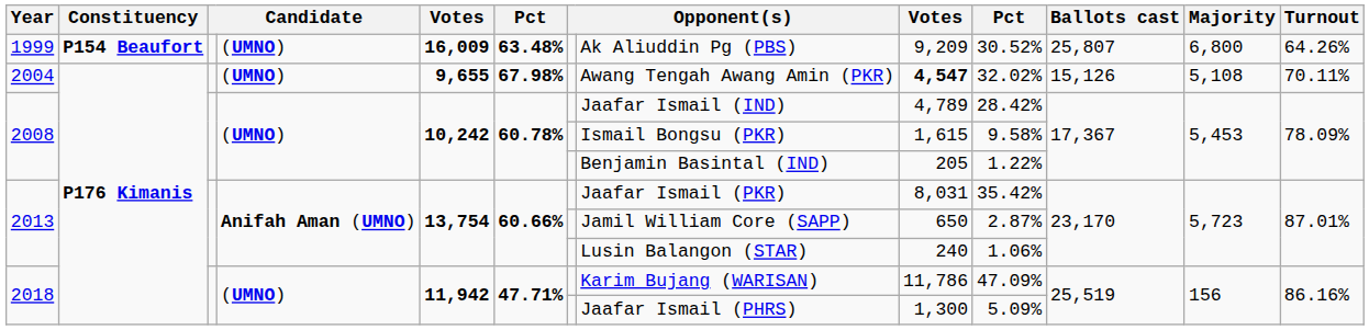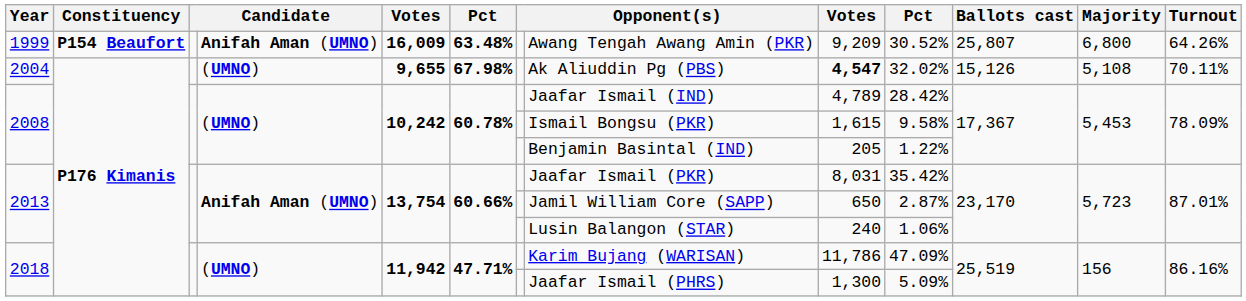1999 | column 4: (UMNO) -> Anifah Aman (UMNO)
1999 | column 8: Ak Aliuddin Pg (PBS) -> Awang Tengah Awang Amin (PKR)
2004 | column 8: Awang Tengah Awang Amin (PKR) -> Ak Aliuddin Pg (PBS)
